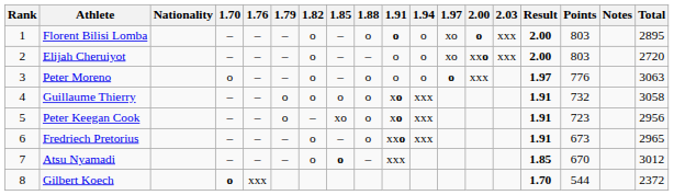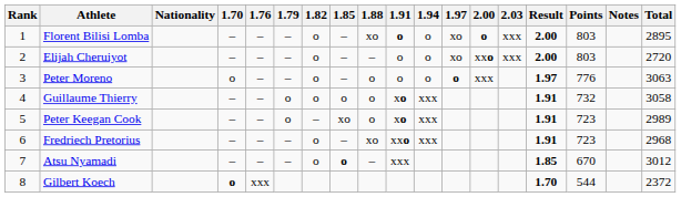Florent Bilisi Lomba | 1.88: o -> xo
Peter Keegan Cook | Total: 2956 -> 2989
Fredriech Pretorius | 1.88: o -> xo
Fredriech Pretorius | Points: 673 -> 723
Fredriech Pretorius | Total: 2965 -> 2968
